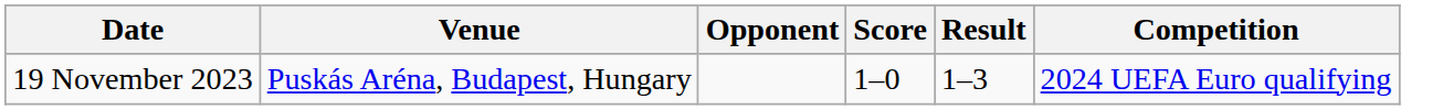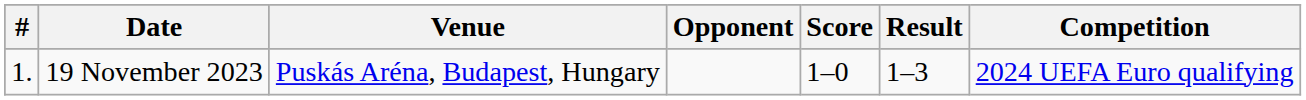+ column: # | 1.
